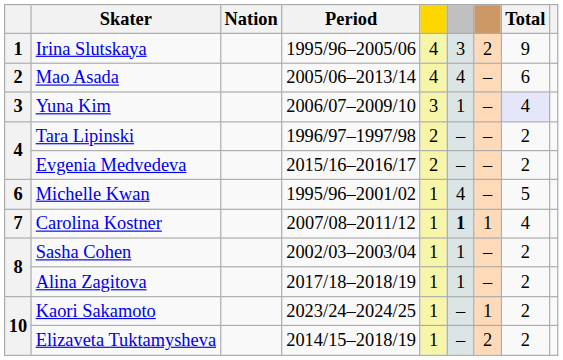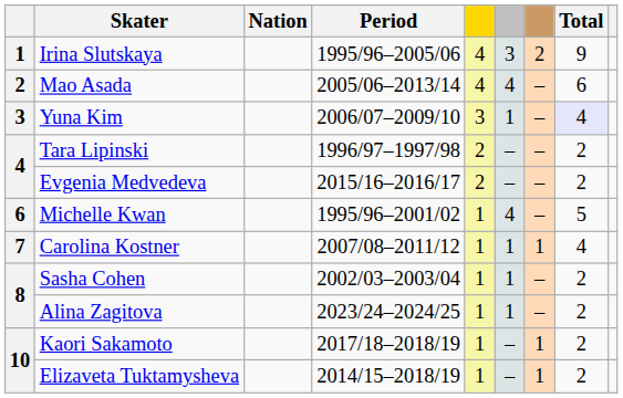Carolina Kostner | column 6: bold -> normal
Alina Zagitova | Period: 2017/18–2018/19 -> 2023/24–2024/25
Kaori Sakamoto | Period: 2023/24–2024/25 -> 2017/18–2018/19
Elizaveta Tuktamysheva | column 7: 2 -> 1
